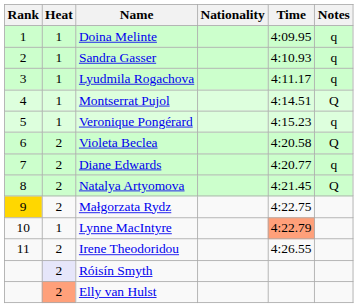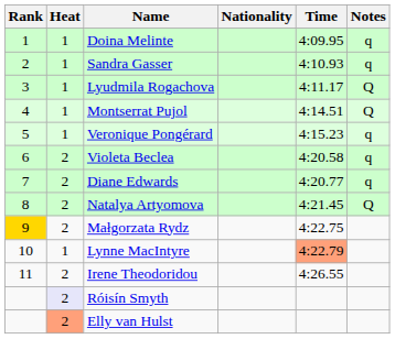Lyudmila Rogachova | Notes: q -> Q
Violeta Beclea | Notes: Q -> q
